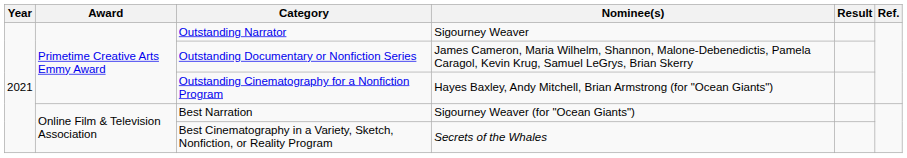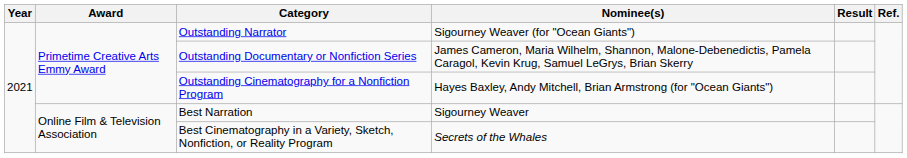Outstanding Narrator | Nominee(s): Sigourney Weaver -> Sigourney Weaver (for "Ocean Giants")
Best Narration | Nominee(s): Sigourney Weaver (for "Ocean Giants") -> Sigourney Weaver
